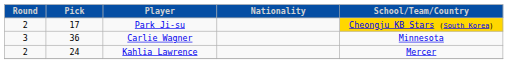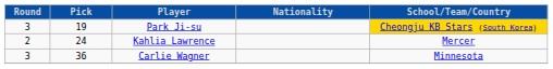Park Ji-su | Round: 2 -> 3
Park Ji-su | Pick: 17 -> 19
rows swapped: Kahlia Lawrence <-> Carlie Wagner
